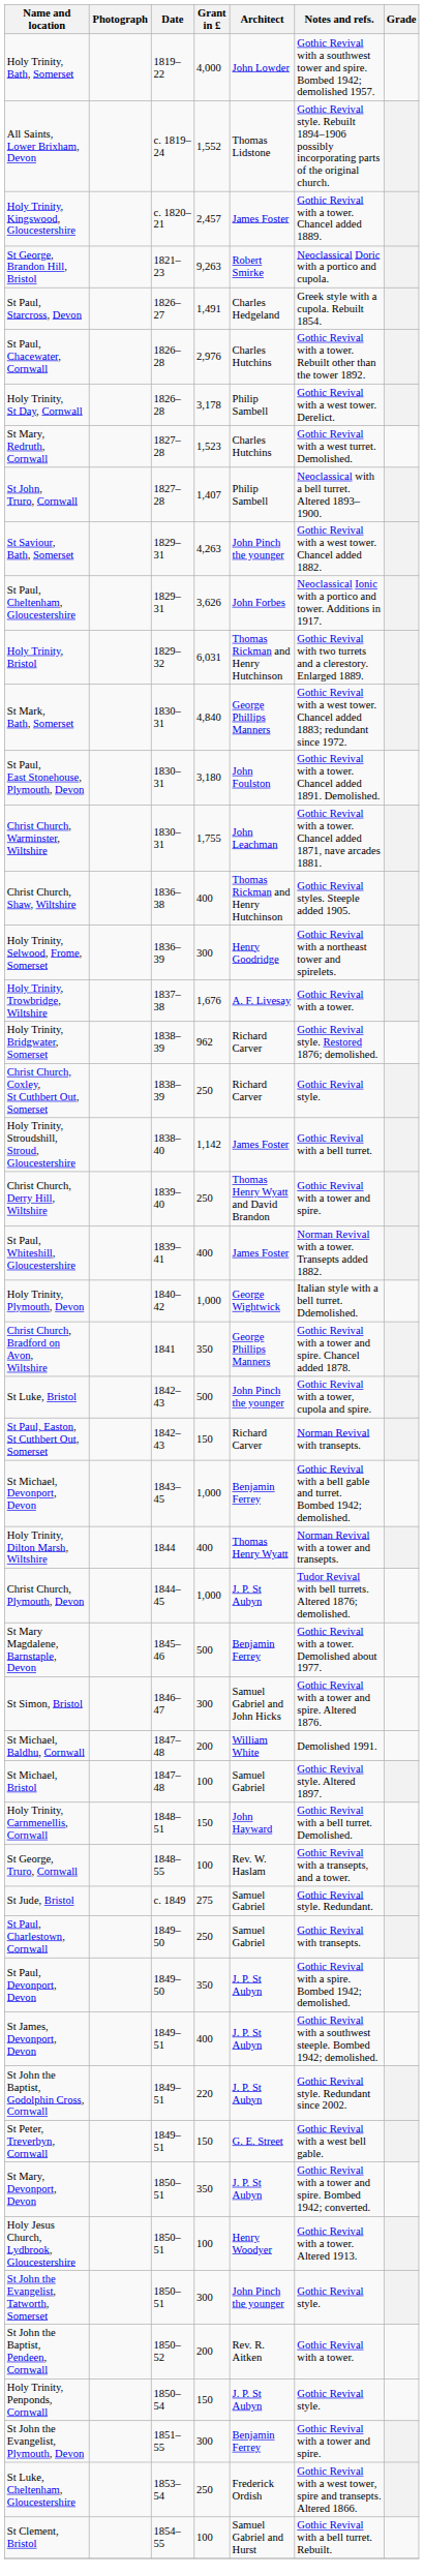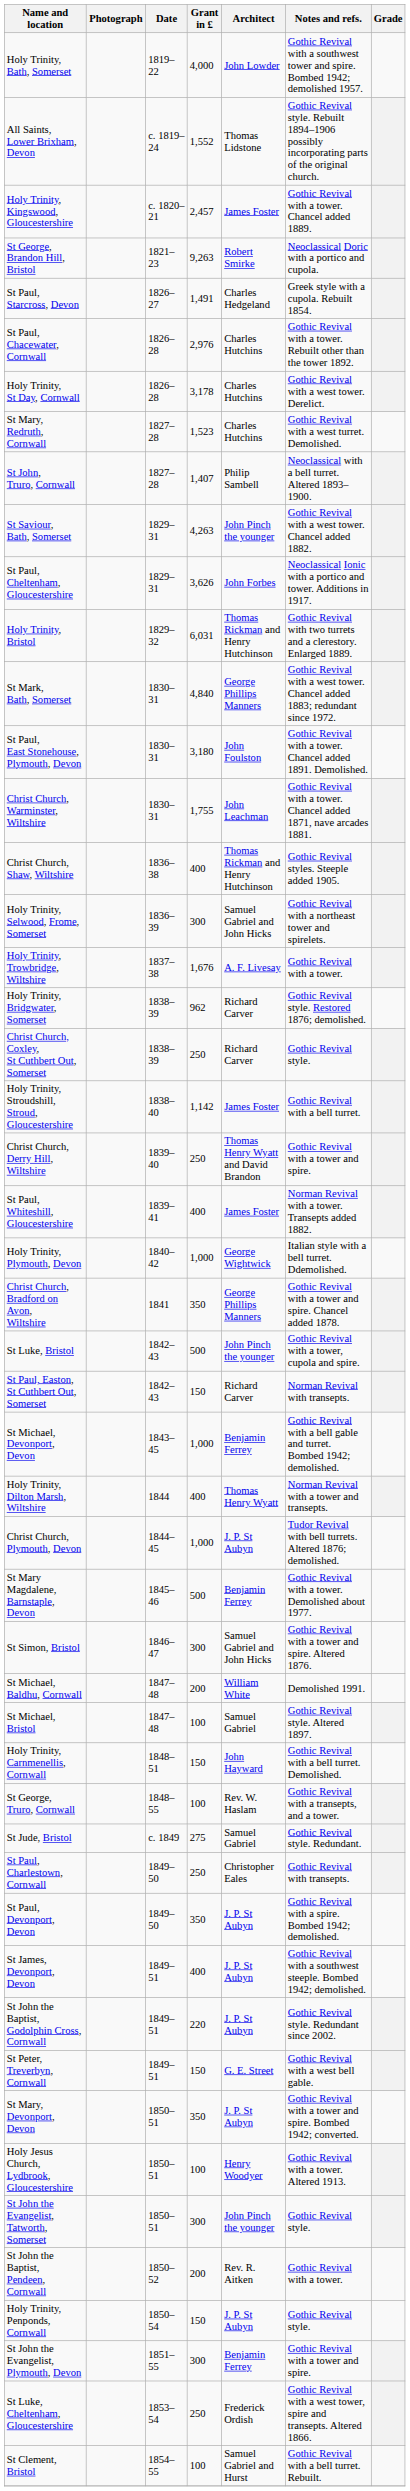Holy Trinity, St Day, Cornwall | Architect: Philip Sambell -> Charles Hutchins
Holy Trinity, Selwood, Frome, Somerset | Architect: Henry Goodridge -> Samuel Gabriel and John Hicks
St Paul, Charlestown, Cornwall | Architect: Samuel Gabriel -> Christopher Eales
